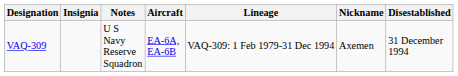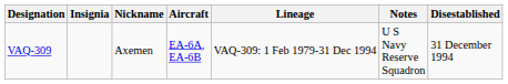columns swapped: Nickname <-> Notes
